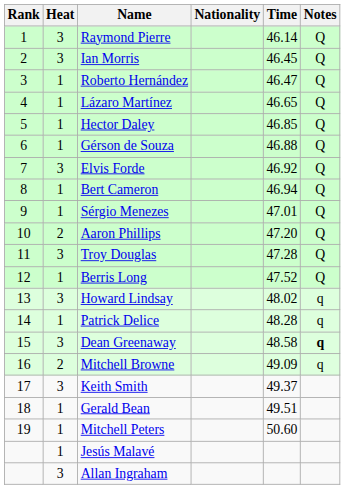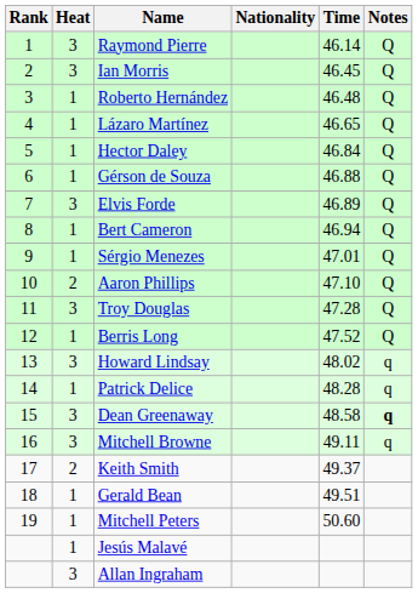Roberto Hernández | Time: 46.47 -> 46.48
Hector Daley | Time: 46.85 -> 46.84
Elvis Forde | Time: 46.92 -> 46.89
Aaron Phillips | Time: 47.20 -> 47.10
Mitchell Browne | Heat: 2 -> 3
Mitchell Browne | Time: 49.09 -> 49.11
Keith Smith | Heat: 3 -> 2
